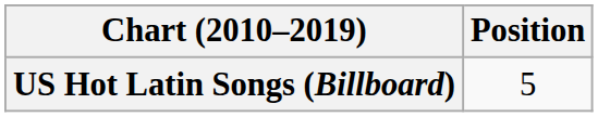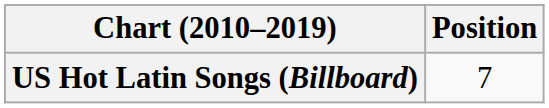US Hot Latin Songs (Billboard) | Position: 5 -> 7
